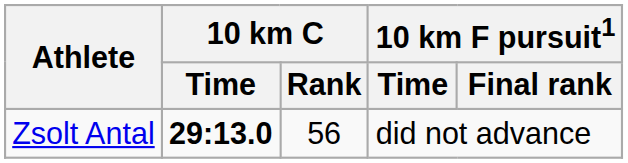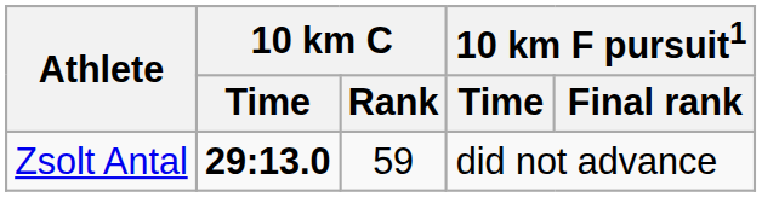Zsolt Antal | 10 km C / Rank: 56 -> 59
